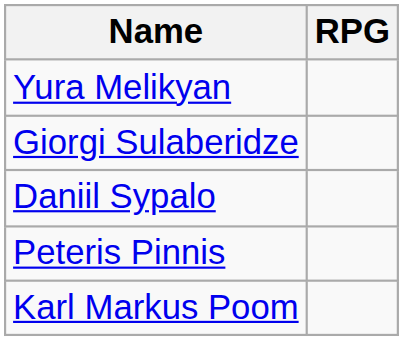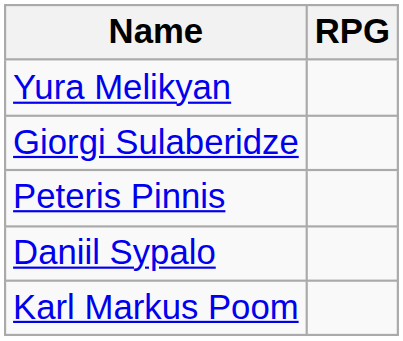rows swapped: Daniil Sypalo <-> Peteris Pinnis
